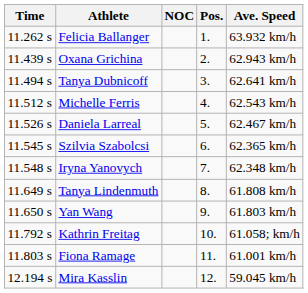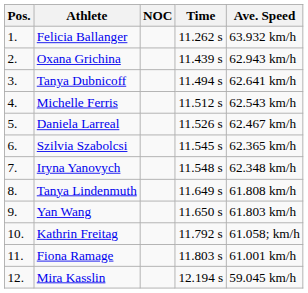columns swapped: Pos. <-> Time
